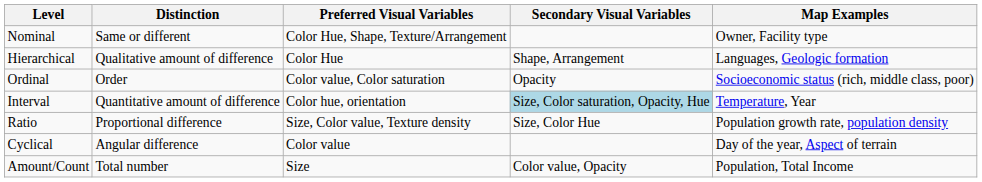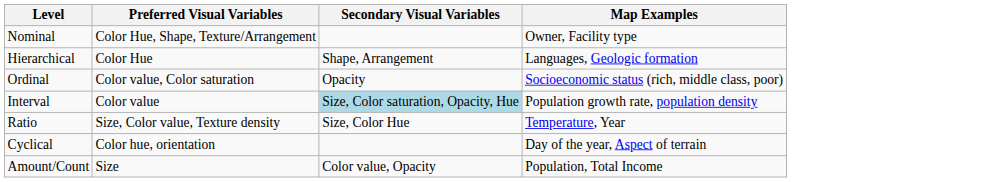- column: Distinction | Same or different | Qualitative amount of difference | Order | Quantitative amount of difference | Proportional difference | Angular difference | Total number
Interval | Preferred Visual Variables: Color hue, orientation -> Color value
Interval | Map Examples: Temperature, Year -> Population growth rate, population density
Ratio | Map Examples: Population growth rate, population density -> Temperature, Year
Cyclical | Preferred Visual Variables: Color value -> Color hue, orientation
